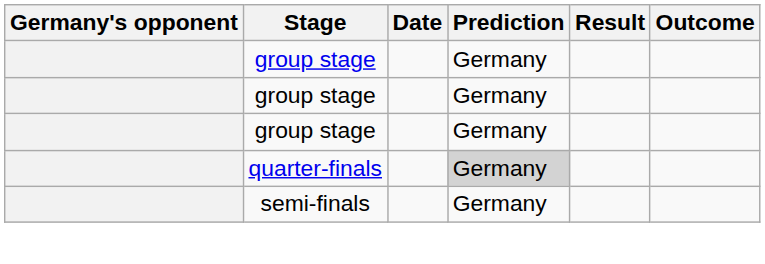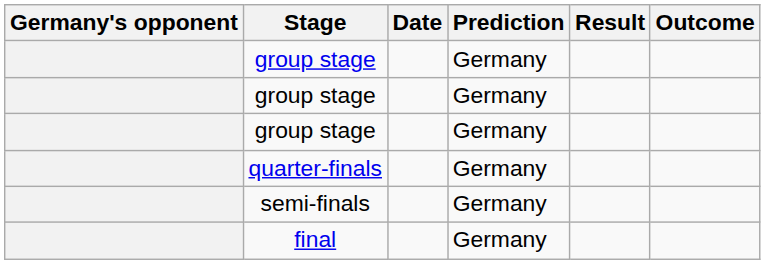quarter-finals | Prediction: lightgrey background -> no background
+ row: final | Germany
